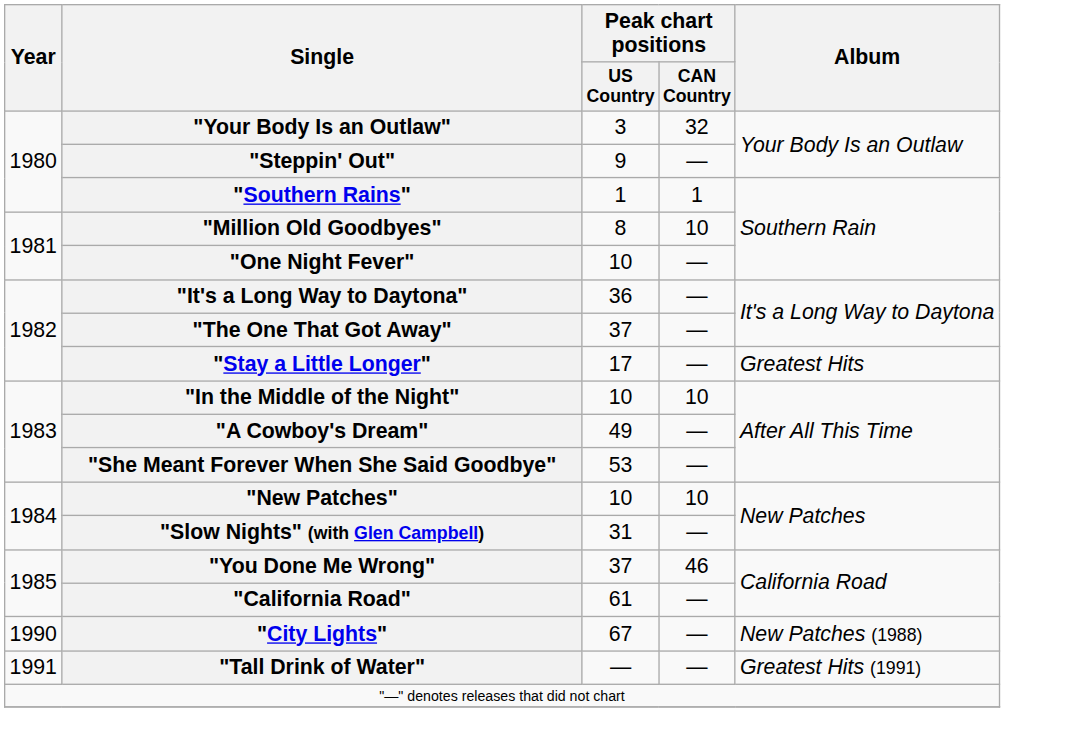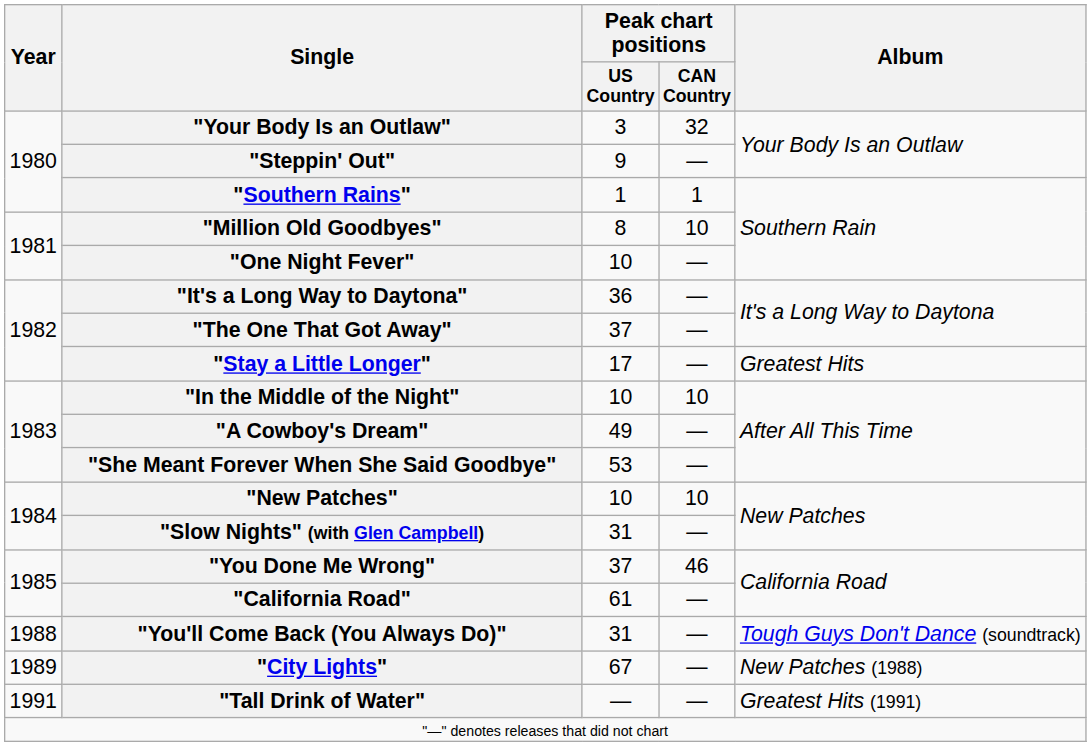+ row: 1988 | "You'll Come Back (You Always Do)" | 31 | — | Tough Guys Don't Dance (soundtrack)
"City Lights" | Year: 1990 -> 1989
